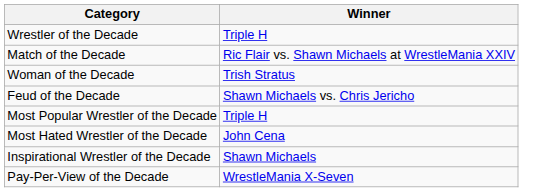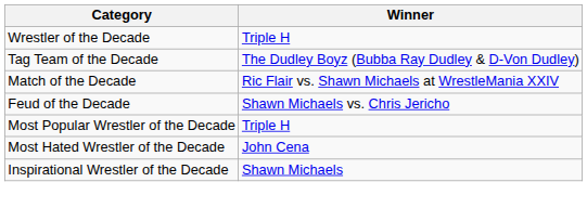+ row: Tag Team of the Decade | The Dudley Boyz (Bubba Ray Dudley & D-Von Dudley)
- row: Woman of the Decade | Trish Stratus
- row: Pay-Per-View of the Decade | WrestleMania X-Seven
